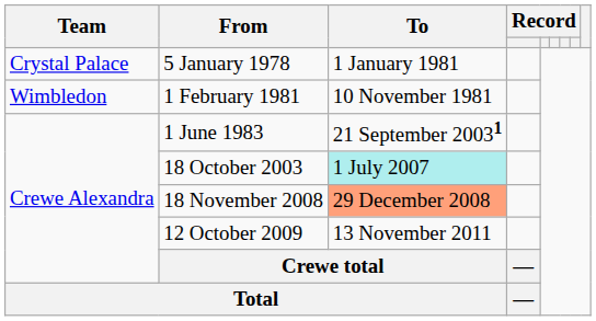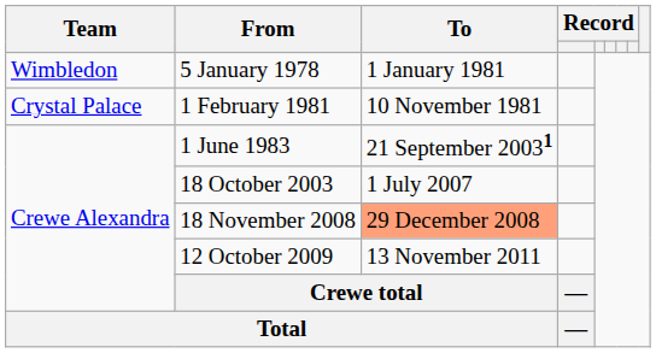5 January 1978 | Team: Crystal Palace -> Wimbledon
1 February 1981 | Team: Wimbledon -> Crystal Palace
18 October 2003 | To: paleturquoise background -> no background
